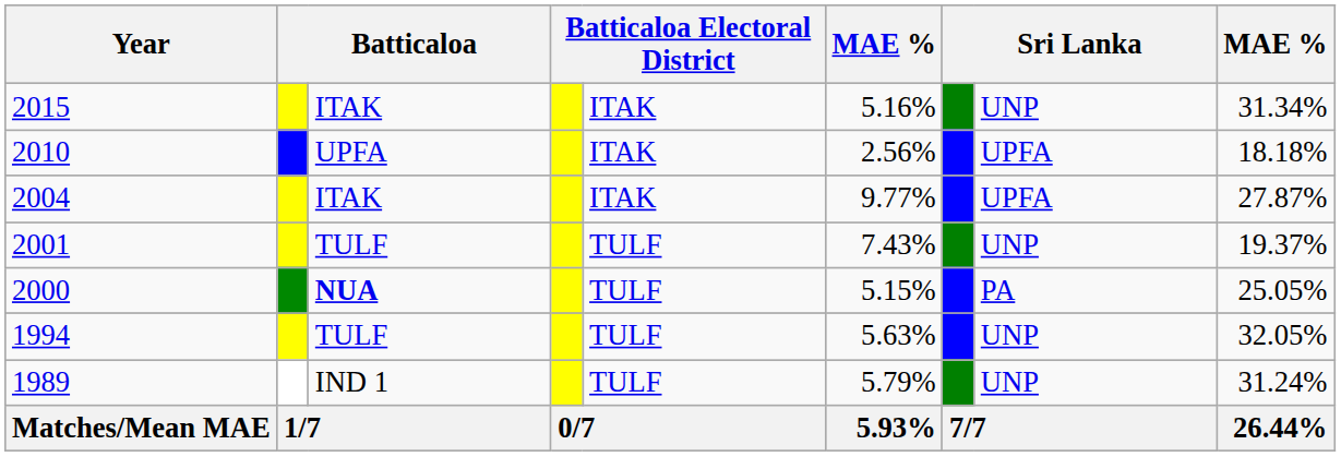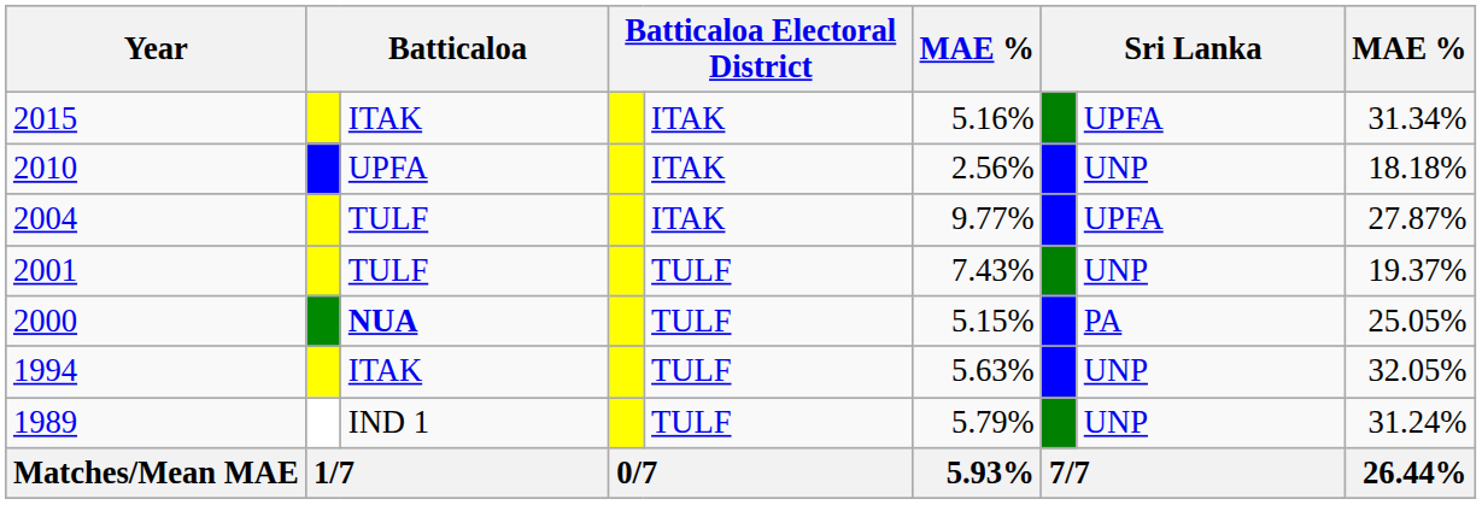2015 | column 8: UNP -> UPFA
2010 | column 8: UPFA -> UNP
2004 | column 3: ITAK -> TULF
1994 | column 3: TULF -> ITAK
